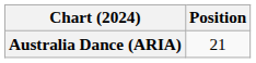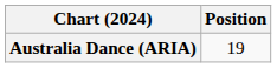Australia Dance (ARIA) | Position: 21 -> 19
